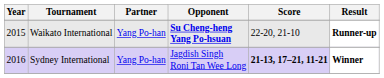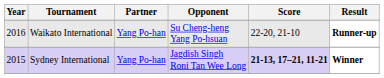Waikato International | Year: 2015 -> 2016
Waikato International | Opponent: bold -> normal
Sydney International | Year: 2016 -> 2015
